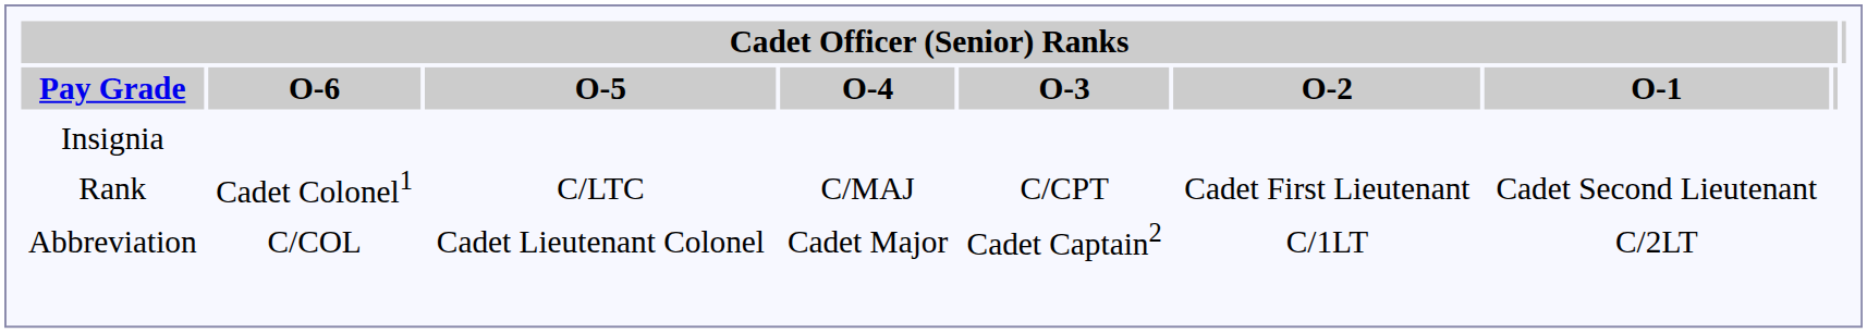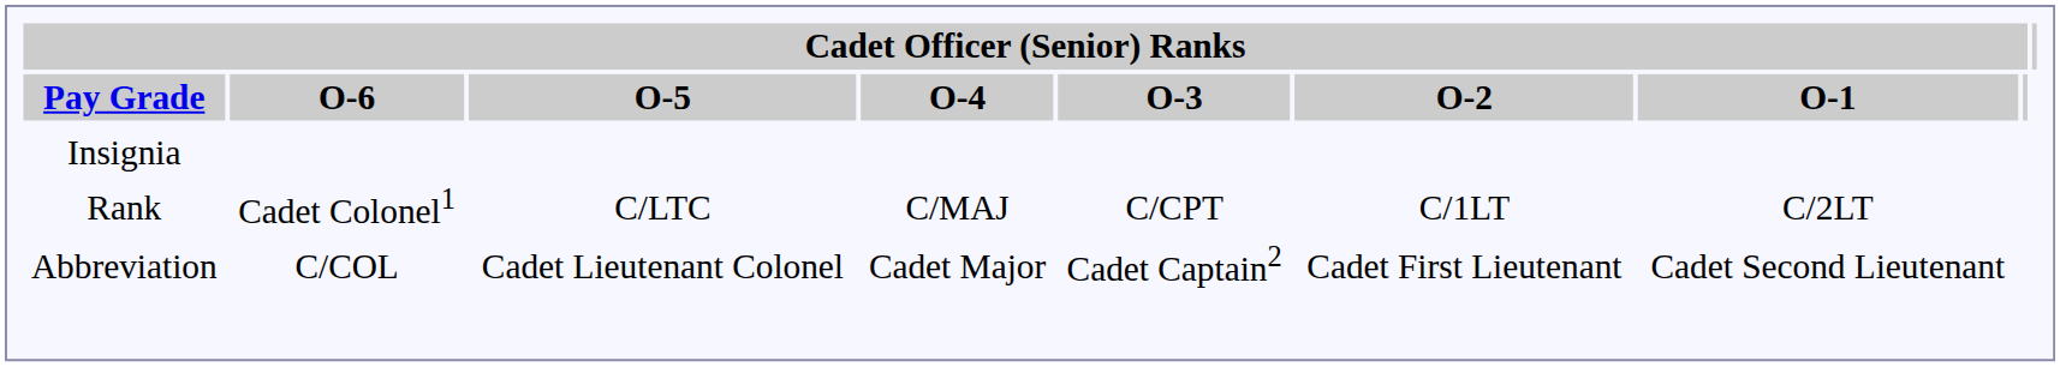Rank | Cadet Officer (Senior) Ranks / O-2: Cadet First Lieutenant -> C/1LT
Rank | Cadet Officer (Senior) Ranks / O-1: Cadet Second Lieutenant -> C/2LT
Abbreviation | Cadet Officer (Senior) Ranks / O-2: C/1LT -> Cadet First Lieutenant
Abbreviation | Cadet Officer (Senior) Ranks / O-1: C/2LT -> Cadet Second Lieutenant
